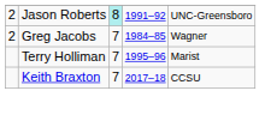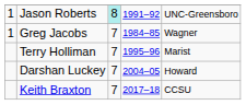Jason Roberts | column 1: 2 -> 1
Greg Jacobs | column 1: 2 -> 1
+ row: Darshan Luckey | 7 | 2004–05 | Howard
